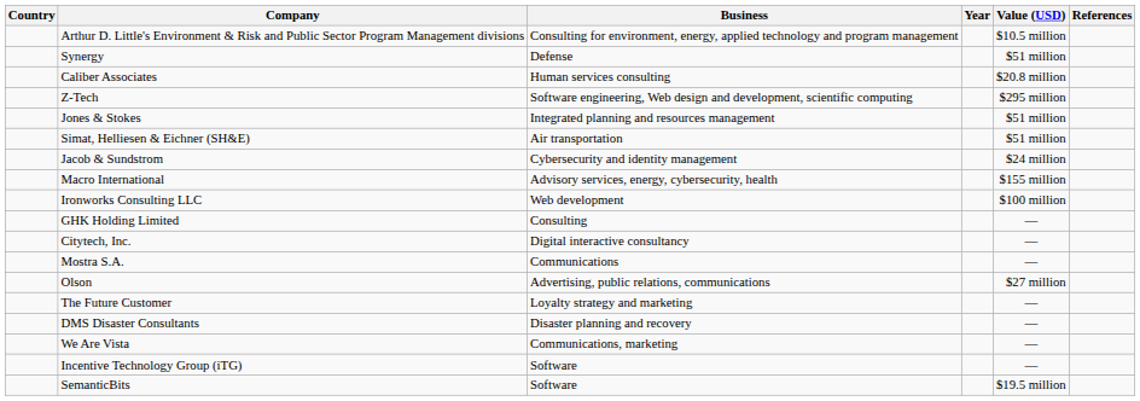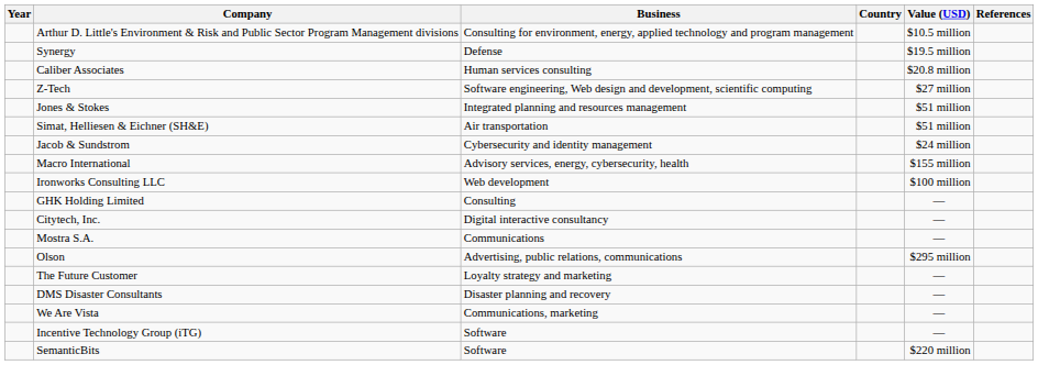columns swapped: Year <-> Country
Synergy | Value (USD): $51 million -> $19.5 million
Z-Tech | Value (USD): $295 million -> $27 million
Olson | Value (USD): $27 million -> $295 million
SemanticBits | Value (USD): $19.5 million -> $220 million
